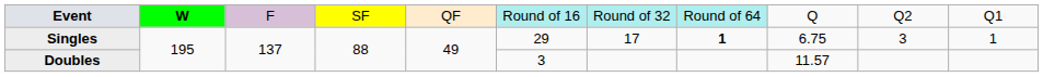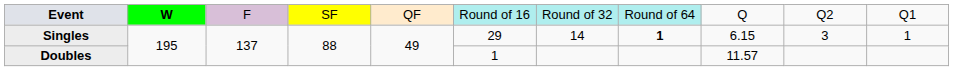Singles | column 7: 17 -> 14
Singles | column 9: 6.75 -> 6.15
Doubles | column 6: 3 -> 1
